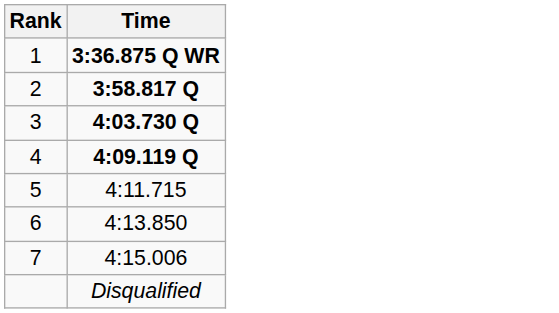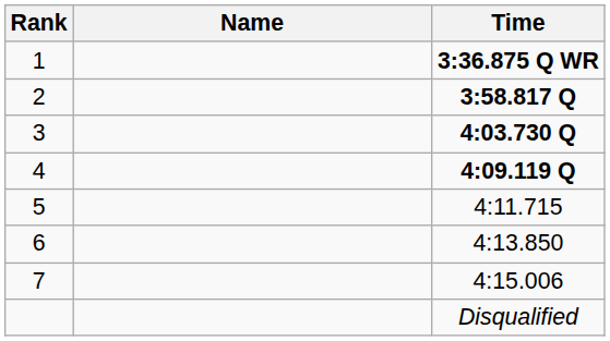+ column: Name
